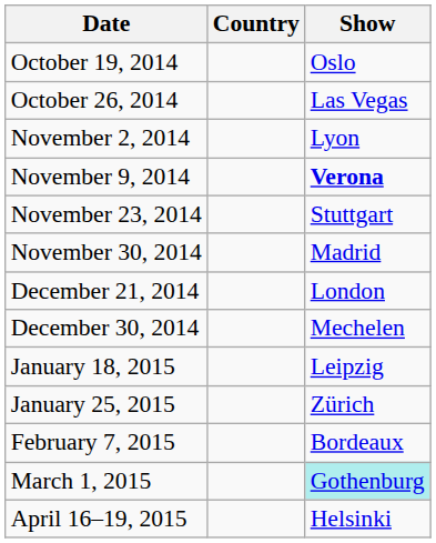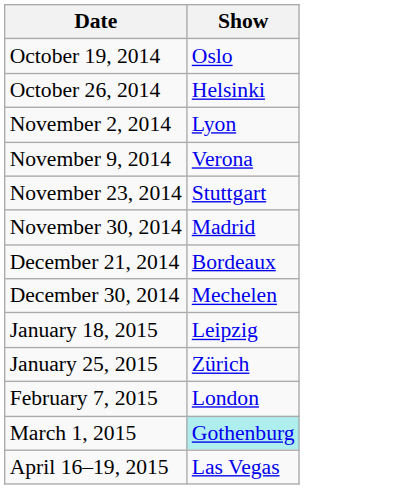- column: Country
October 26, 2014 | Show: Las Vegas -> Helsinki
November 9, 2014 | Show: bold -> normal
December 21, 2014 | Show: London -> Bordeaux
February 7, 2015 | Show: Bordeaux -> London
April 16–19, 2015 | Show: Helsinki -> Las Vegas
